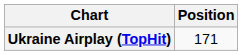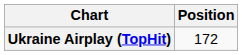Ukraine Airplay (TopHit) | Position: 171 -> 172
